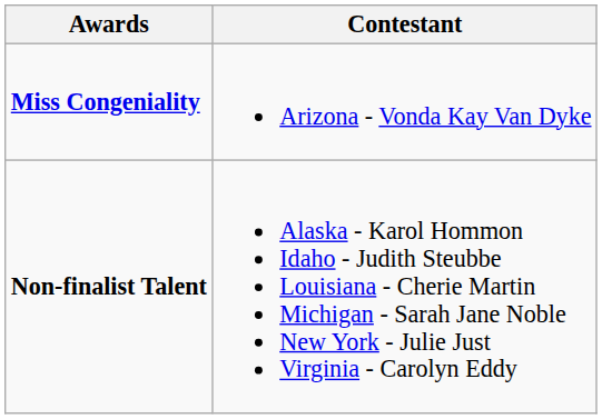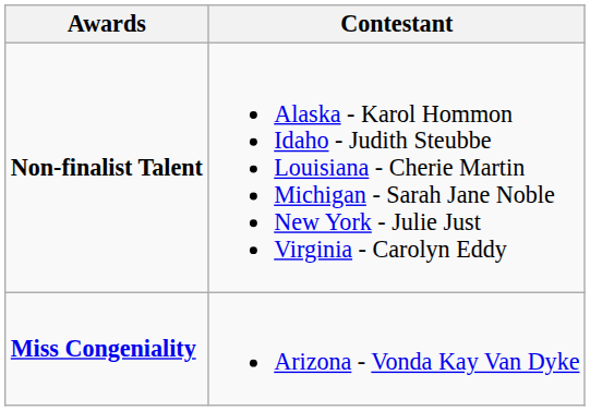rows swapped: Miss Congeniality <-> Non-finalist Talent
